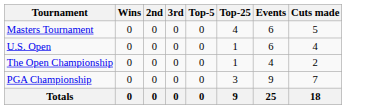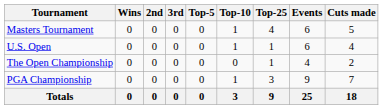+ column: Top-10 | 1 | 1 | 0 | 1 | 3
